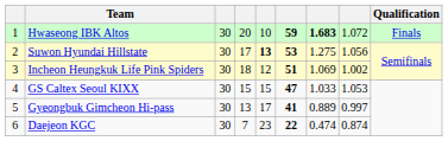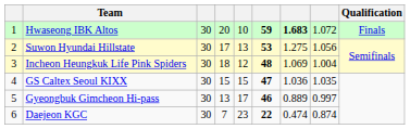Suwon Hyundai Hillstate | column 5: bold -> normal
Incheon Heungkuk Life Pink Spiders | column 6: 51 -> 48
Incheon Heungkuk Life Pink Spiders | column 8: 1.002 -> 1.004
GS Caltex Seoul KIXX | column 7: 1.033 -> 1.036
GS Caltex Seoul KIXX | column 8: 1.053 -> 1.035
Gyeongbuk Gimcheon Hi-pass | column 6: 41 -> 46
